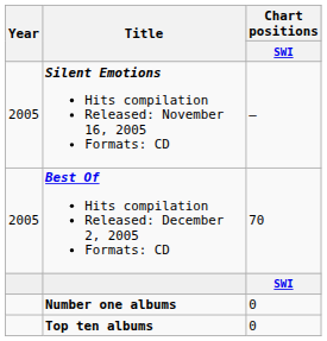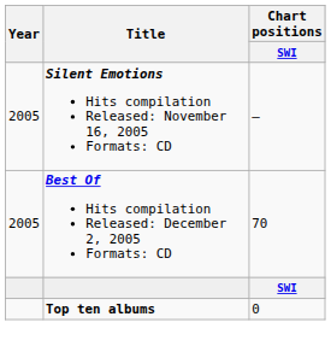- row: Number one albums | 0
